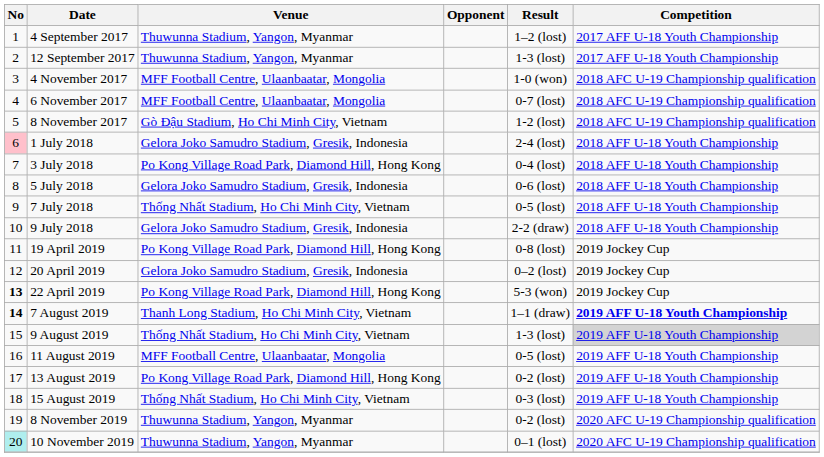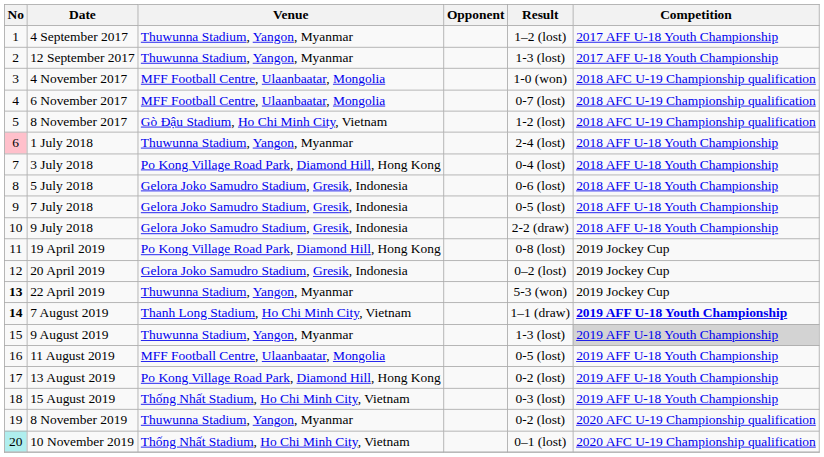1 July 2018 | Venue: Gelora Joko Samudro Stadium, Gresik, Indonesia -> Thuwunna Stadium, Yangon, Myanmar
7 July 2018 | Venue: Thống Nhất Stadium, Ho Chi Minh City, Vietnam -> Gelora Joko Samudro Stadium, Gresik, Indonesia
22 April 2019 | Venue: Po Kong Village Road Park, Diamond Hill, Hong Kong -> Thuwunna Stadium, Yangon, Myanmar
9 August 2019 | Venue: Thống Nhất Stadium, Ho Chi Minh City, Vietnam -> Thuwunna Stadium, Yangon, Myanmar
10 November 2019 | Venue: Thuwunna Stadium, Yangon, Myanmar -> Thống Nhất Stadium, Ho Chi Minh City, Vietnam
